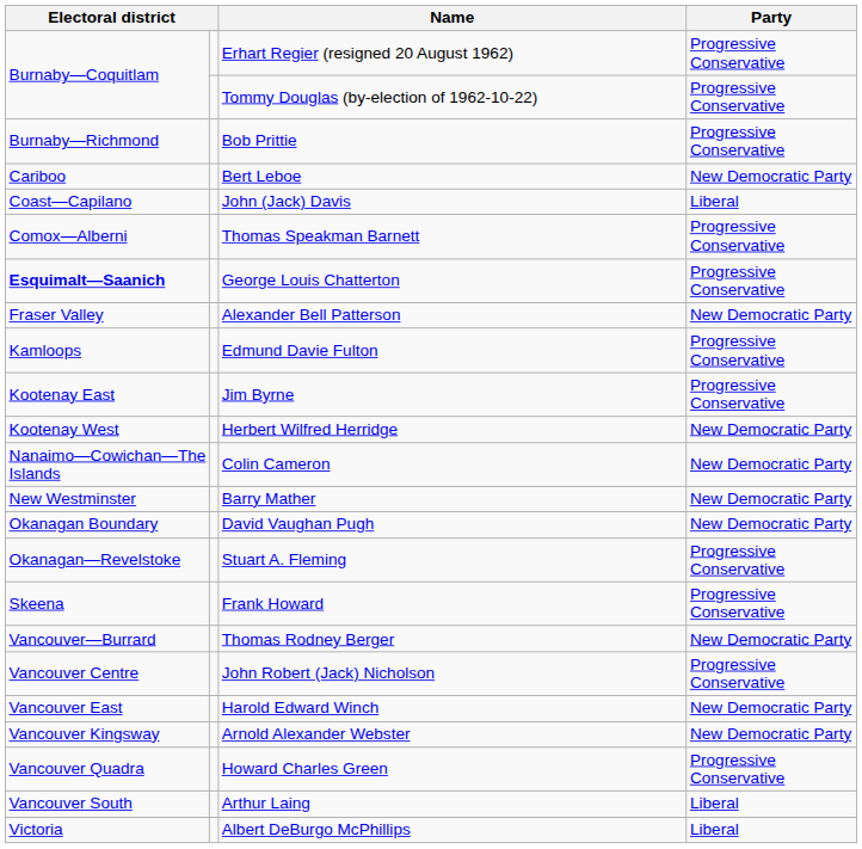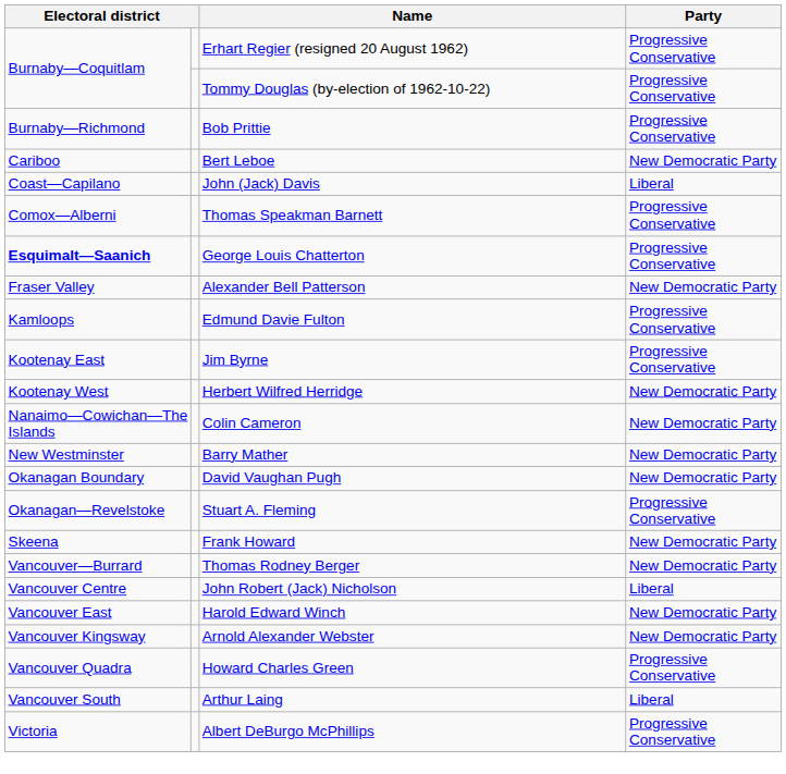Frank Howard | Party: Progressive Conservative -> New Democratic Party
John Robert (Jack) Nicholson | Party: Progressive Conservative -> Liberal
Albert DeBurgo McPhillips | Party: Liberal -> Progressive Conservative
